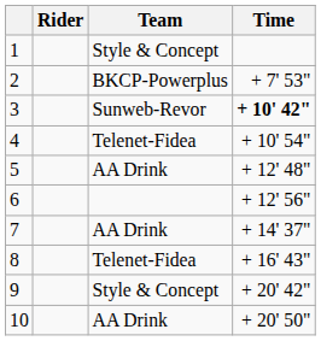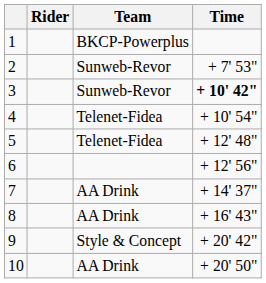1 | Team: Style & Concept -> BKCP-Powerplus
2 | Team: BKCP-Powerplus -> Sunweb-Revor
5 | Team: AA Drink -> Telenet-Fidea
8 | Team: Telenet-Fidea -> AA Drink
